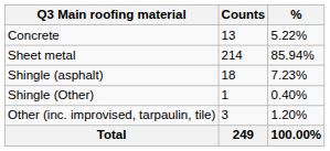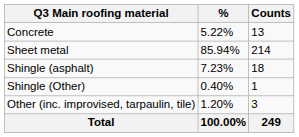columns swapped: Counts <-> %
